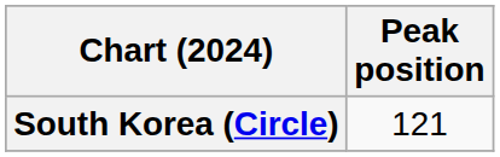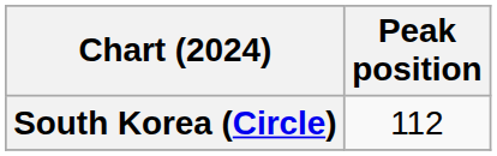South Korea (Circle) | Peak position: 121 -> 112
